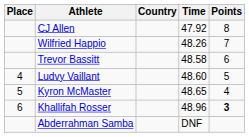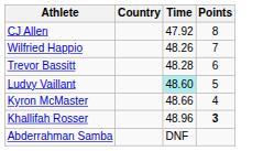- column: Place | 4 | 5 | 6
Trevor Bassitt | Time: 48.58 -> 48.28
Ludvy Vaillant | Time: no background -> paleturquoise background
Kyron McMaster | Time: 48.65 -> 48.66
